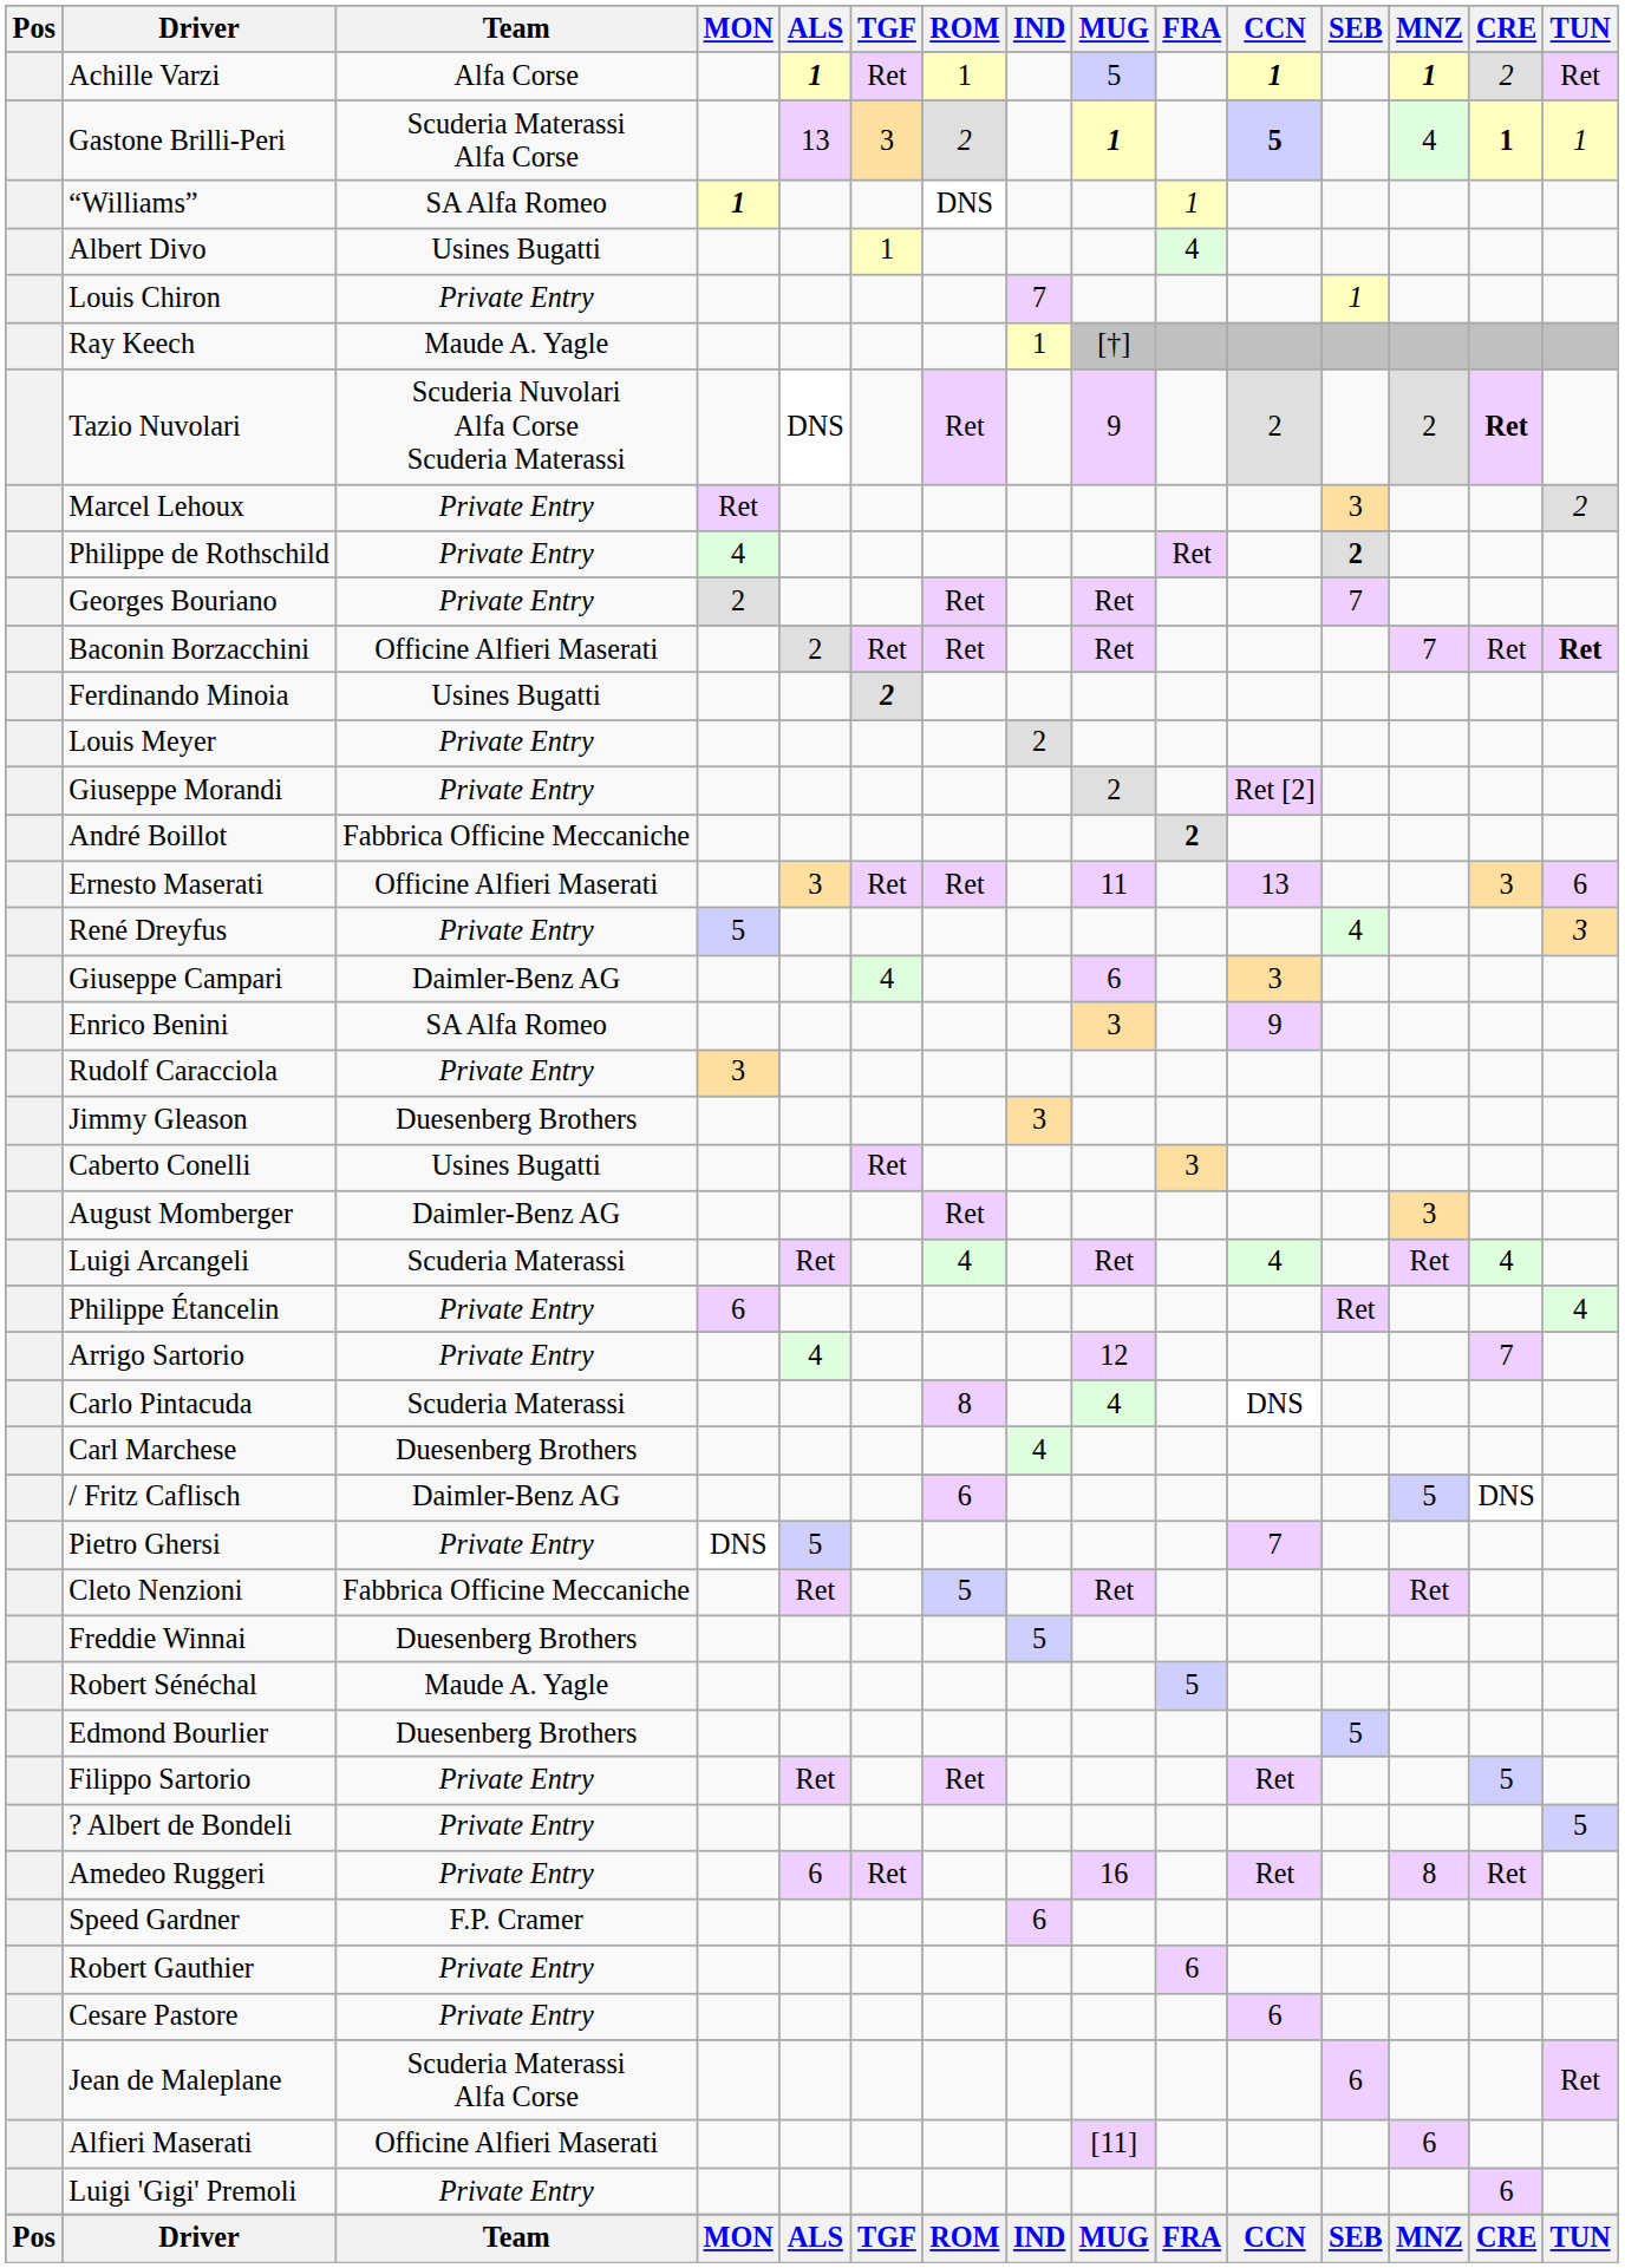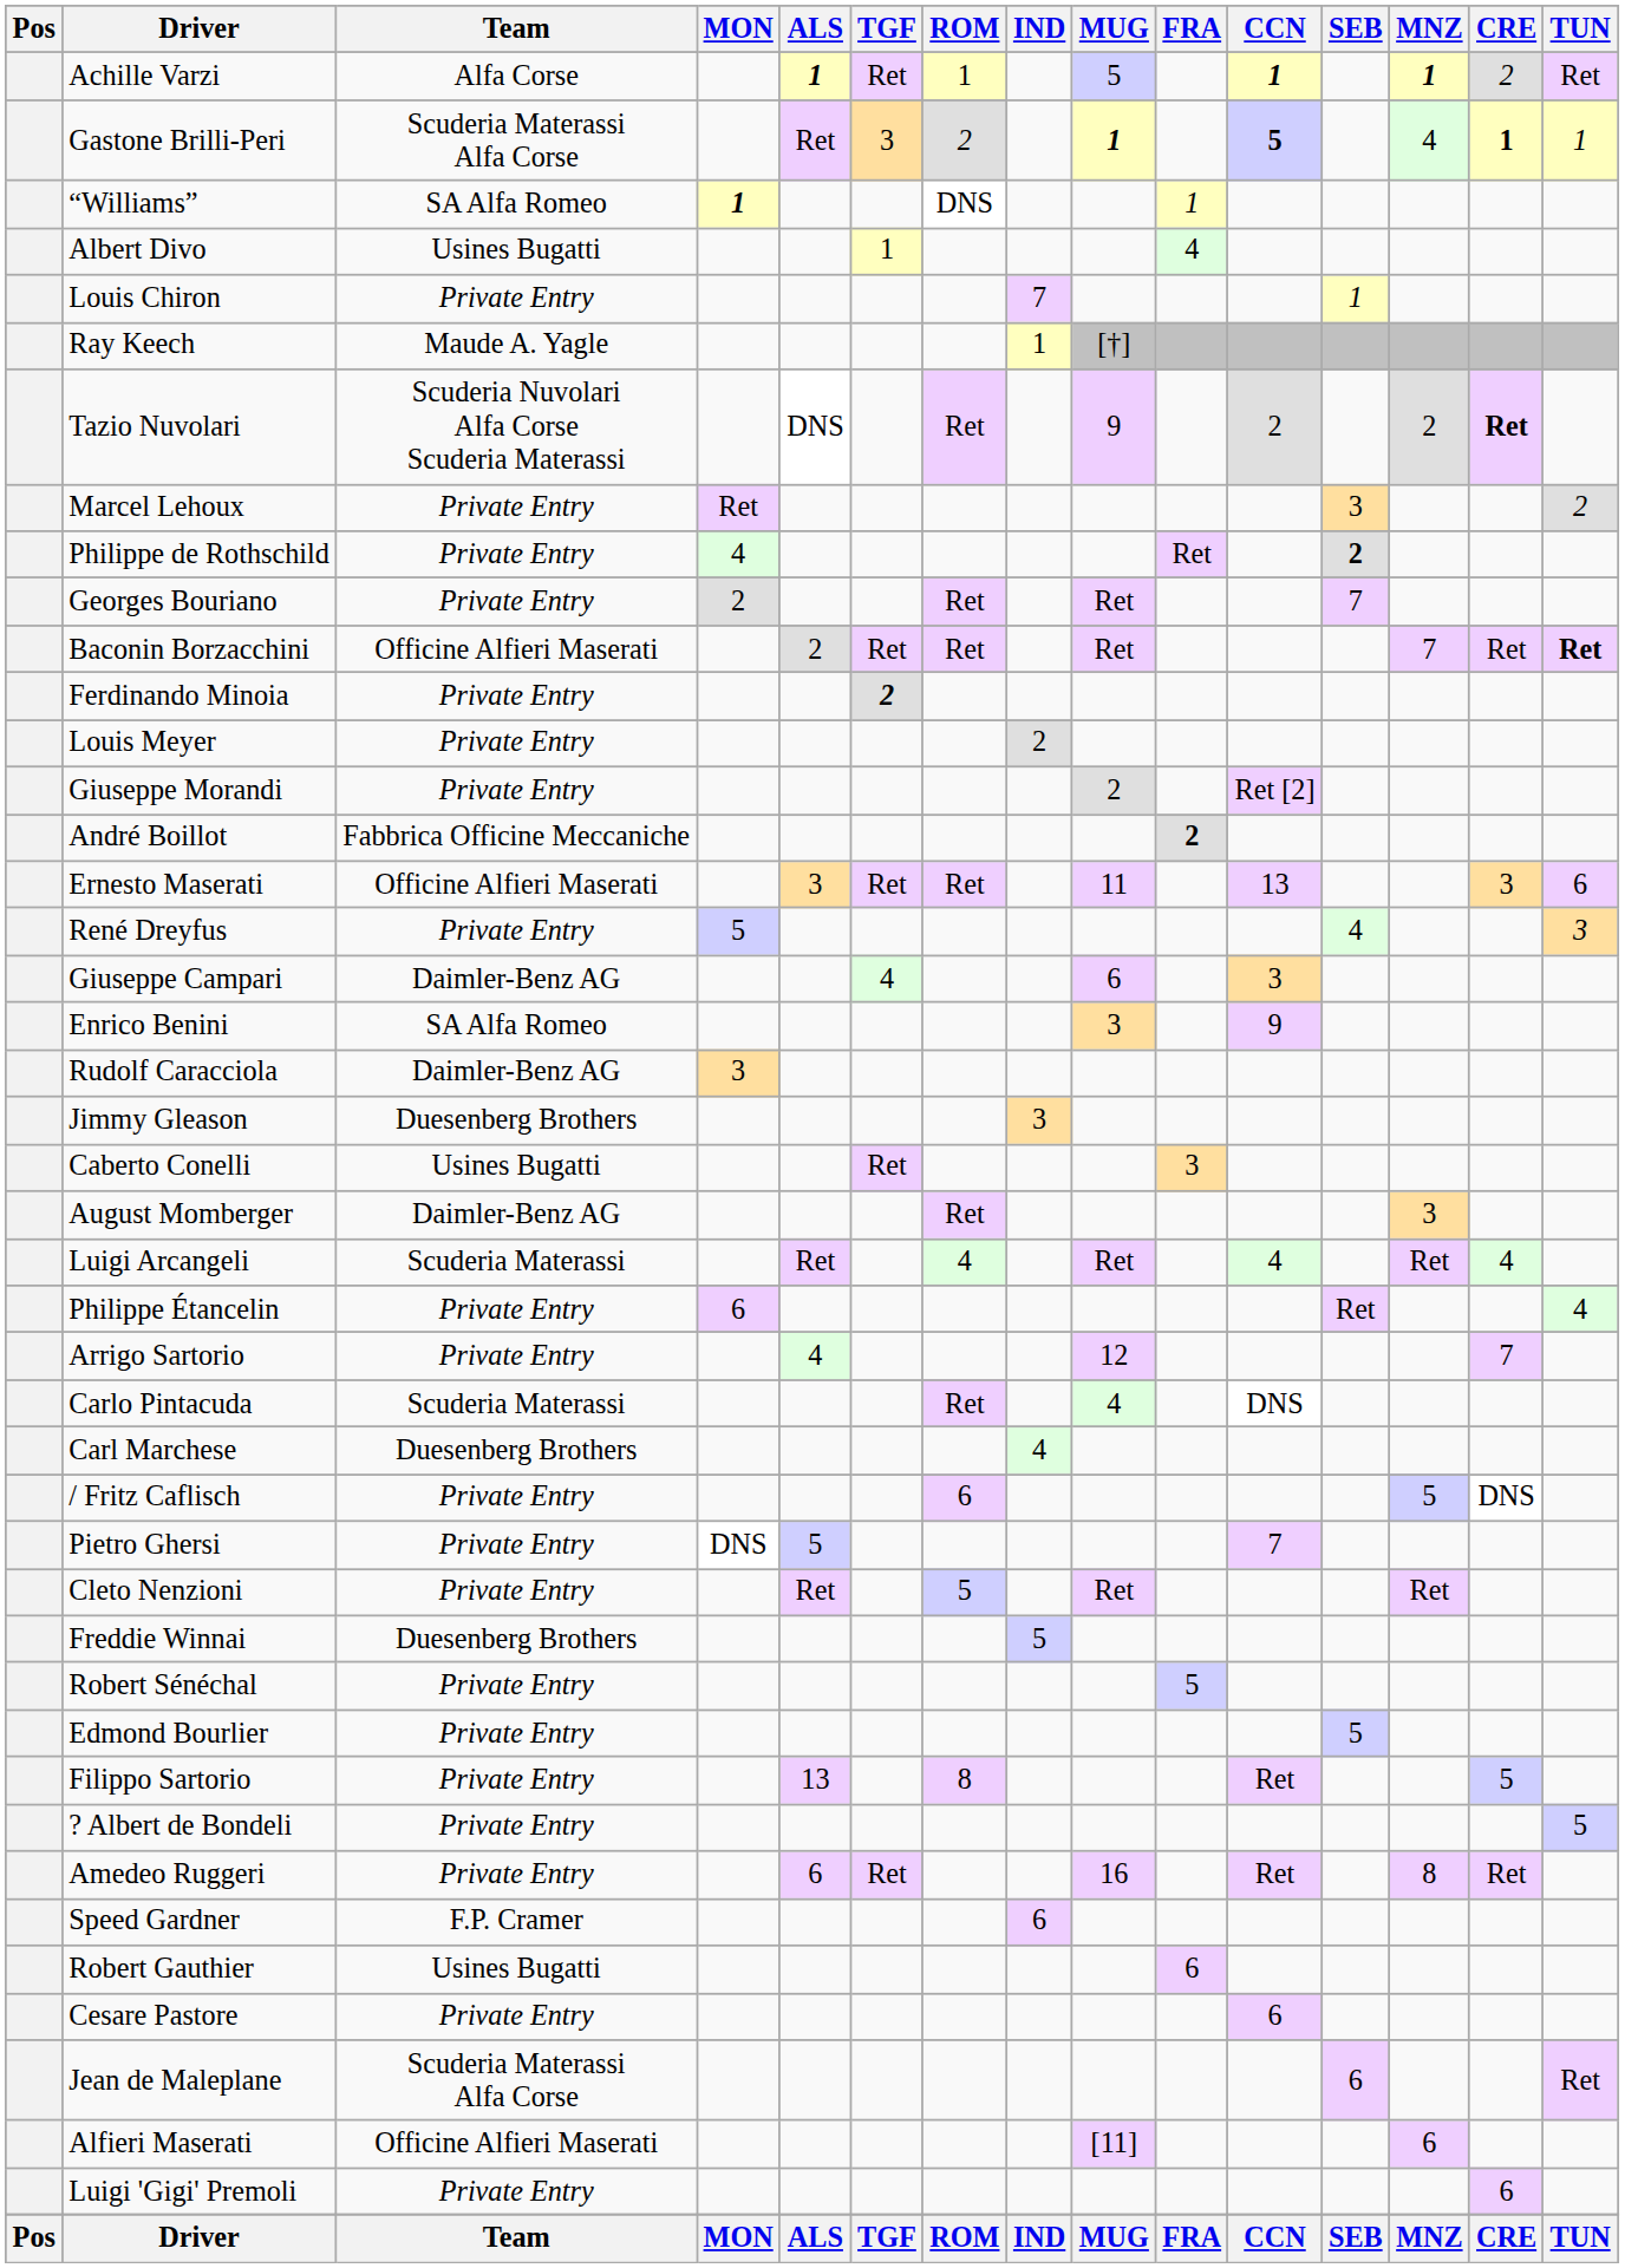Gastone Brilli-Peri | ALS: 13 -> Ret
Ferdinando Minoia | Team: Usines Bugatti -> Private Entry
Rudolf Caracciola | Team: Private Entry -> Daimler-Benz AG
Carlo Pintacuda | ROM: 8 -> Ret
/ Fritz Caflisch | Team: Daimler-Benz AG -> Private Entry
Cleto Nenzioni | Team: Fabbrica Officine Meccaniche -> Private Entry
Robert Sénéchal | Team: Maude A. Yagle -> Private Entry
Edmond Bourlier | Team: Duesenberg Brothers -> Private Entry
Filippo Sartorio | ALS: Ret -> 13
Filippo Sartorio | ROM: Ret -> 8
Robert Gauthier | Team: Private Entry -> Usines Bugatti
